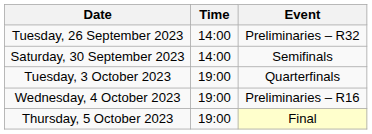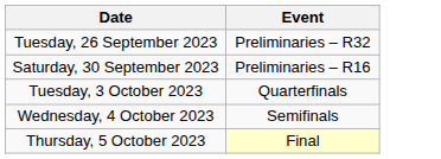- column: Time | 14:00 | 14:00 | 19:00 | 19:00 | 19:00
Saturday, 30 September 2023 | Event: Semifinals -> Preliminaries – R16
Wednesday, 4 October 2023 | Event: Preliminaries – R16 -> Semifinals
